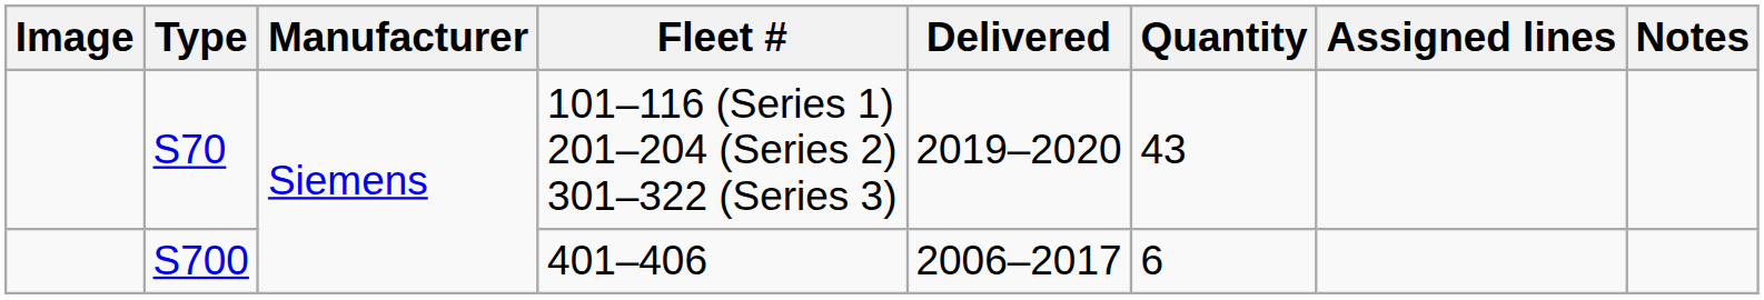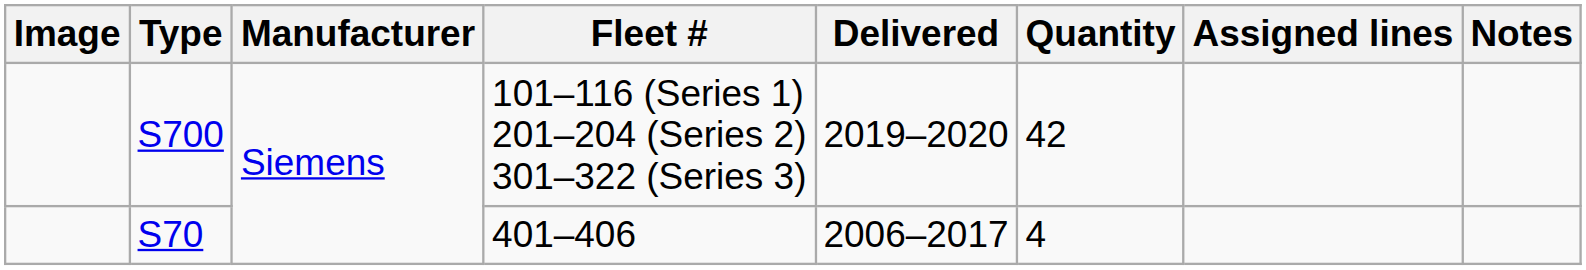101–116 (Series 1) 201–204 (Series 2) 301–322 (Series 3) | Type: S70 -> S700
101–116 (Series 1) 201–204 (Series 2) 301–322 (Series 3) | Quantity: 43 -> 42
401–406 | Type: S700 -> S70
401–406 | Quantity: 6 -> 4
